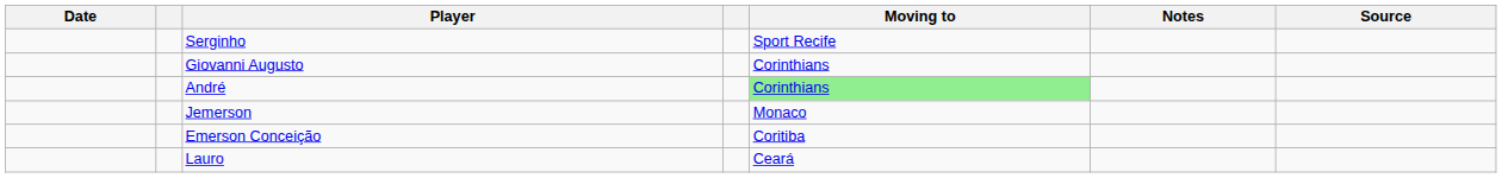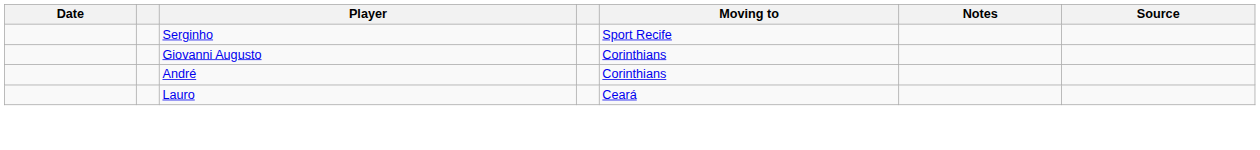André | Moving to: lightgreen background -> no background
- row: Jemerson | Monaco
- row: Emerson Conceição | Coritiba
